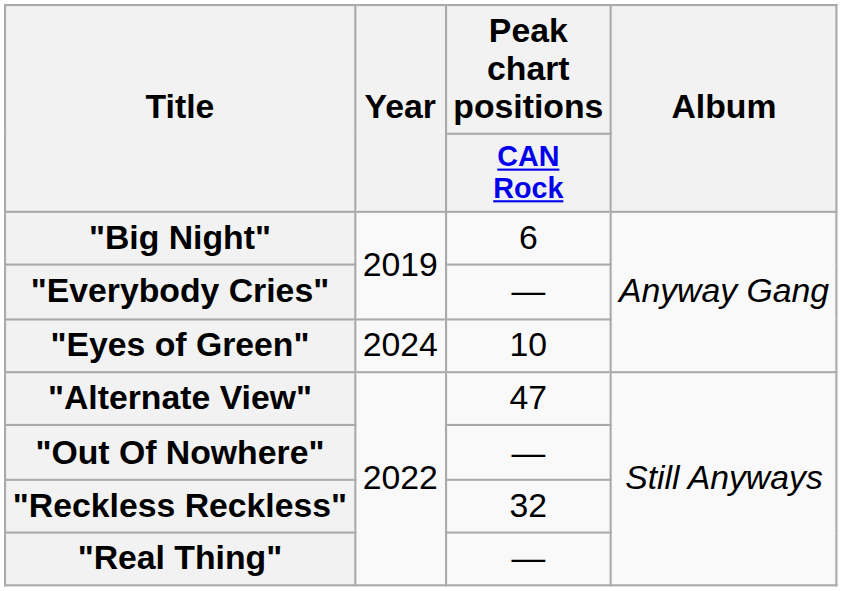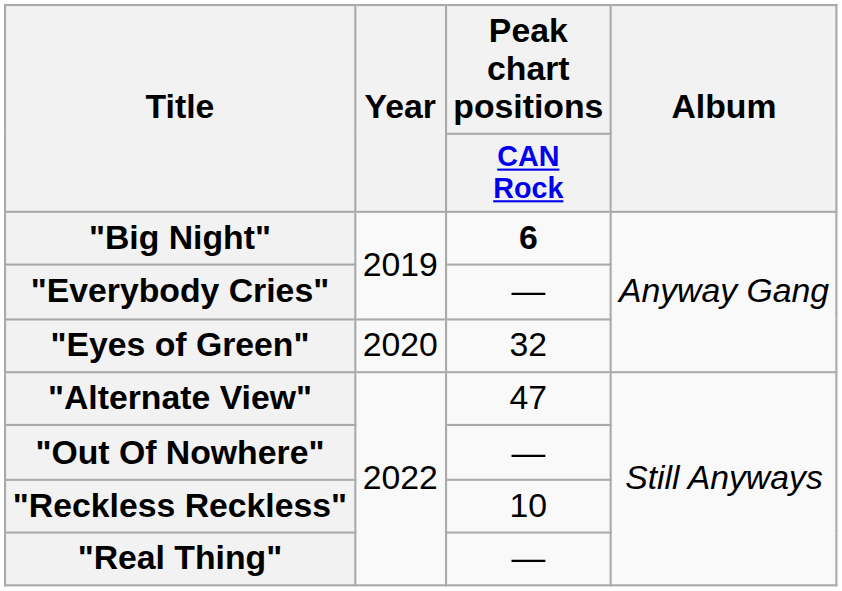"Big Night" | Peak chart positions / CAN Rock: normal -> bold
"Eyes of Green" | Year: 2024 -> 2020
"Eyes of Green" | Peak chart positions / CAN Rock: 10 -> 32
"Reckless Reckless" | Peak chart positions / CAN Rock: 32 -> 10
